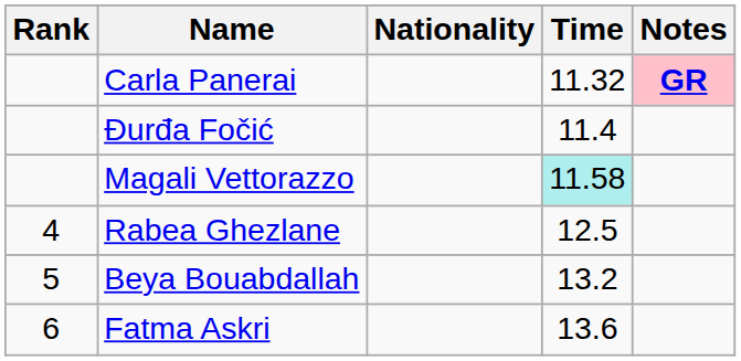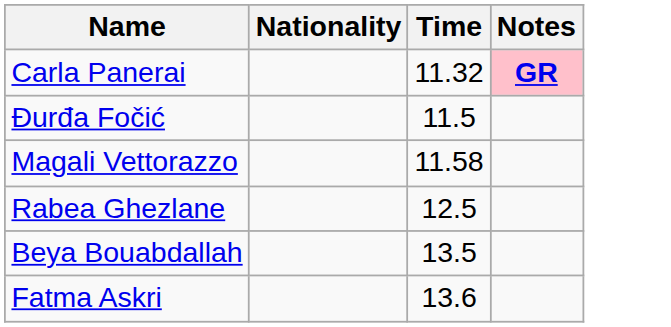- column: Rank | 4 | 5 | 6
Đurđa Fočić | Time: 11.4 -> 11.5
Magali Vettorazzo | Time: paleturquoise background -> no background
Beya Bouabdallah | Time: 13.2 -> 13.5
